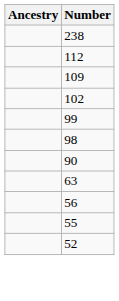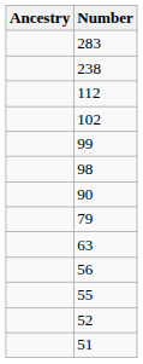+ row: 283
- row: 109
+ row: 79
+ row: 51
